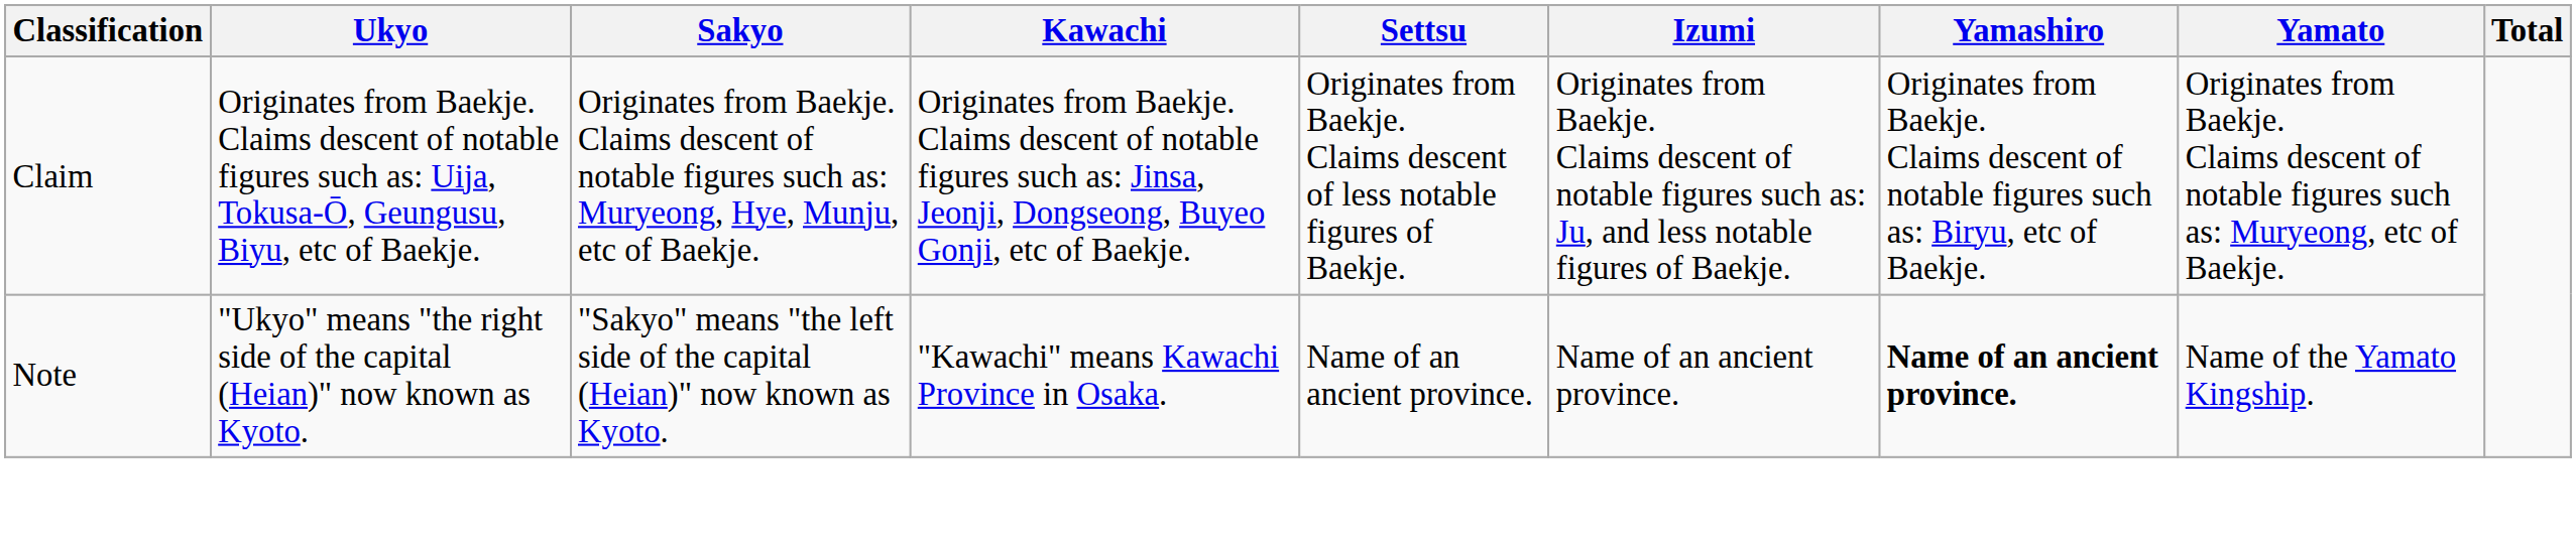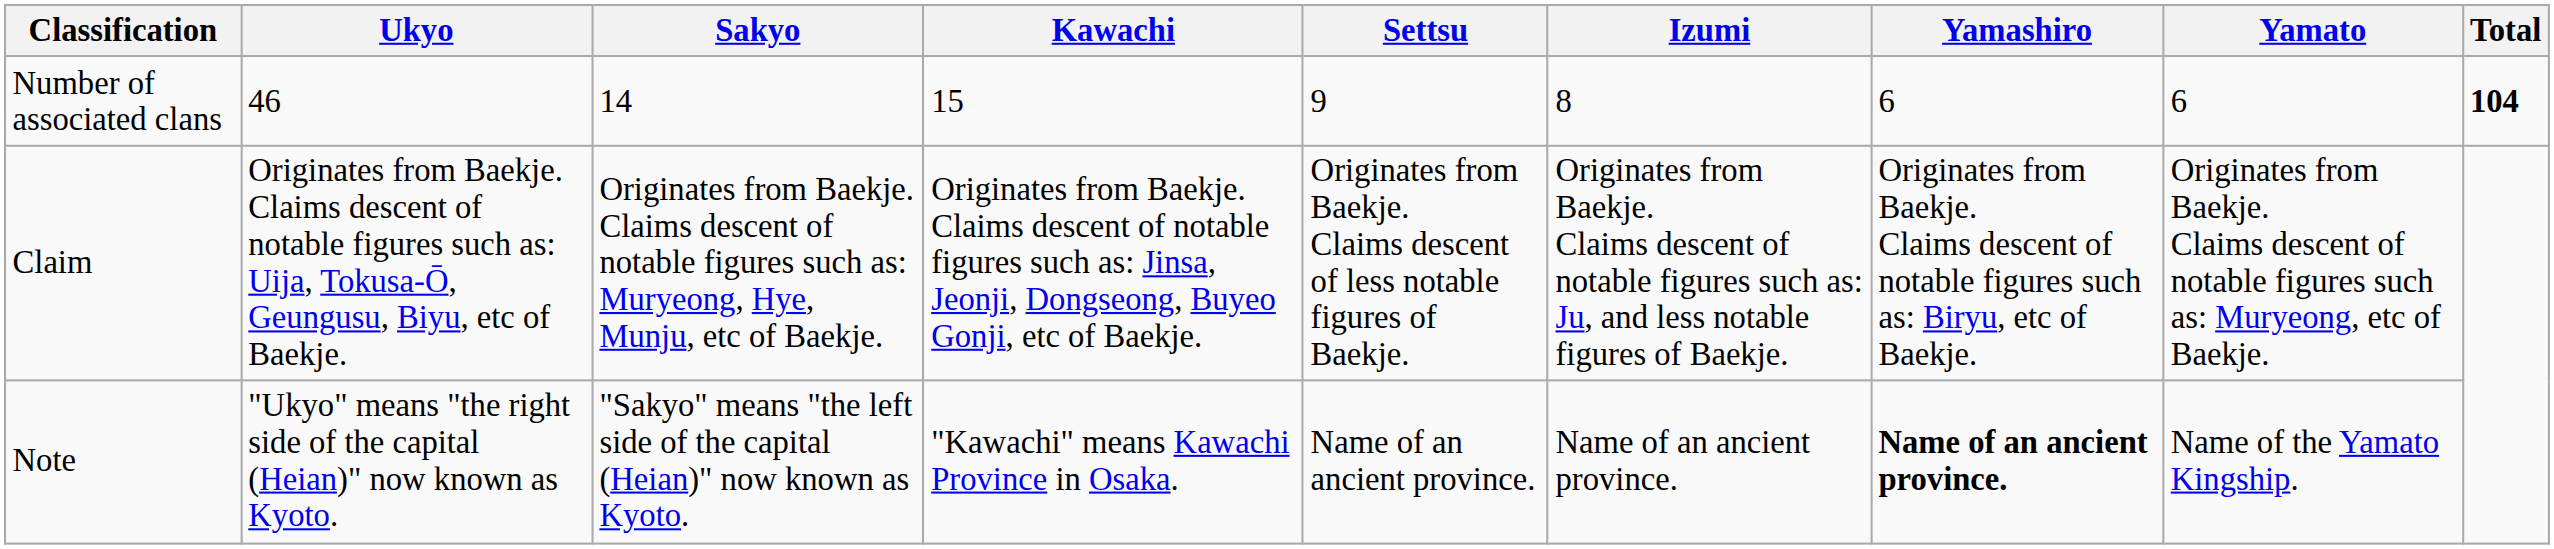+ row: Number of associated clans | 46 | 14 | 15 | 9 | 8 | 6 | 6 | 104
